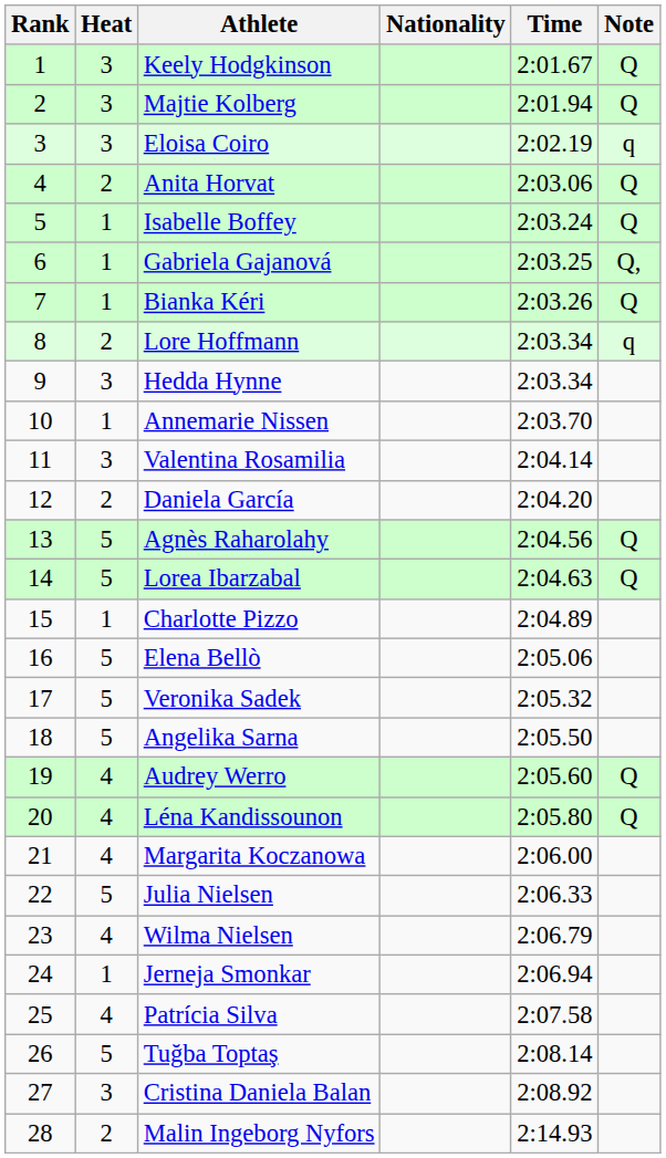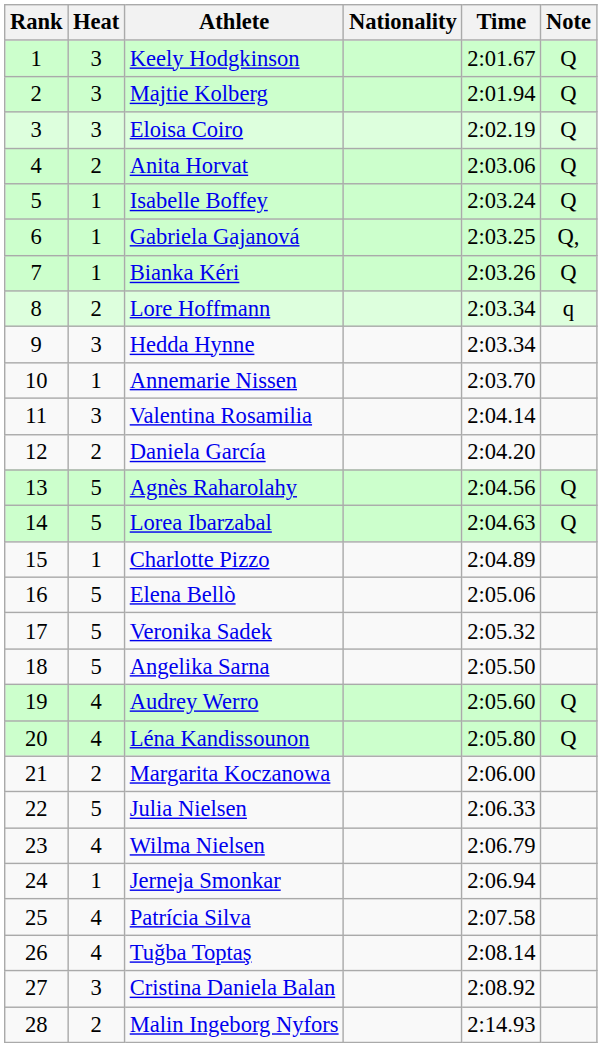Eloisa Coiro | Note: q -> Q
Margarita Koczanowa | Heat: 4 -> 2
Tuğba Toptaş | Heat: 5 -> 4
